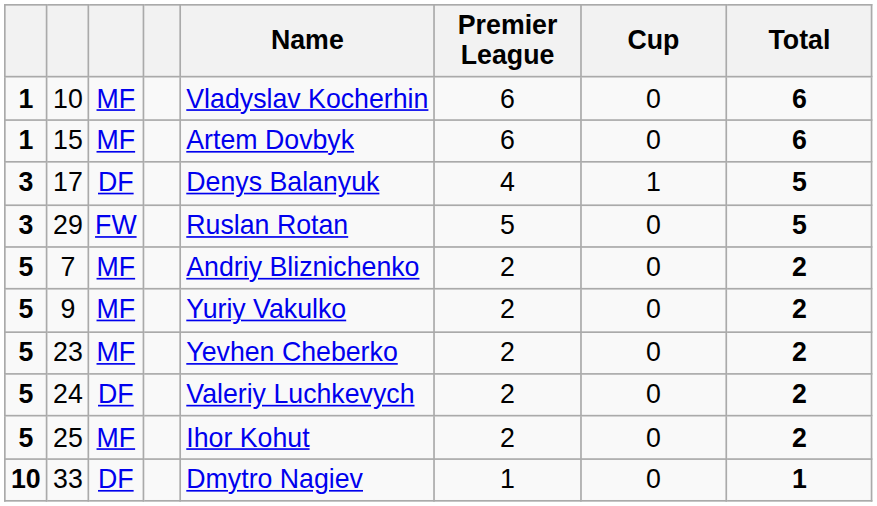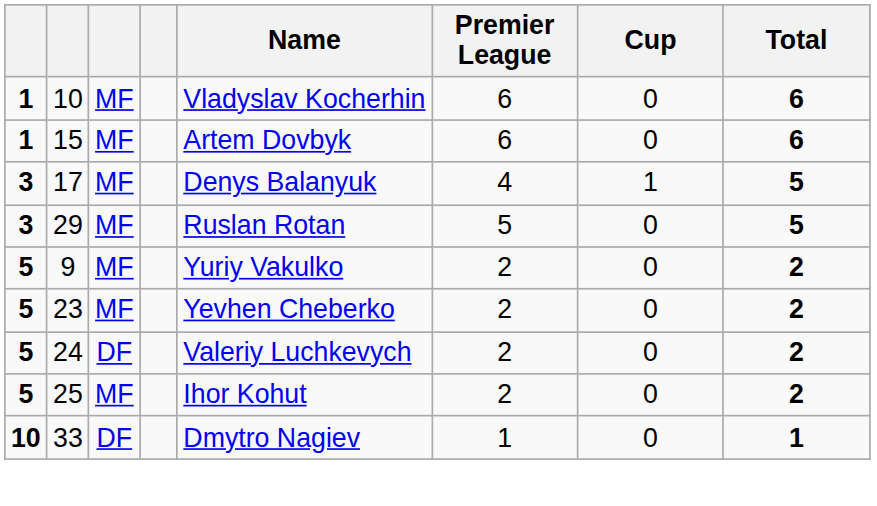17 | column 3: DF -> MF
29 | column 3: FW -> MF
- row: 5 | 7 | MF | Andriy Bliznichenko | 2 | 0 | 2
